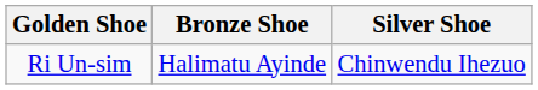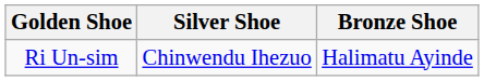columns swapped: Silver Shoe <-> Bronze Shoe
